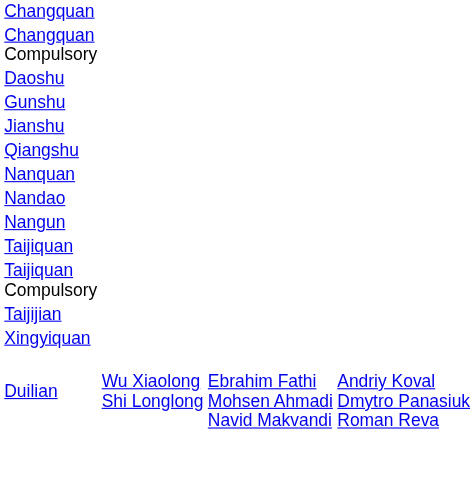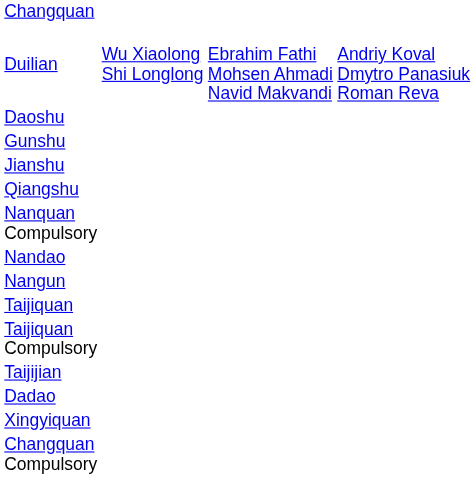rows swapped: Changquan Compulsory <-> Duilian
- row: Nanquan
+ row: Nanquan Compulsory
+ row: Dadao
